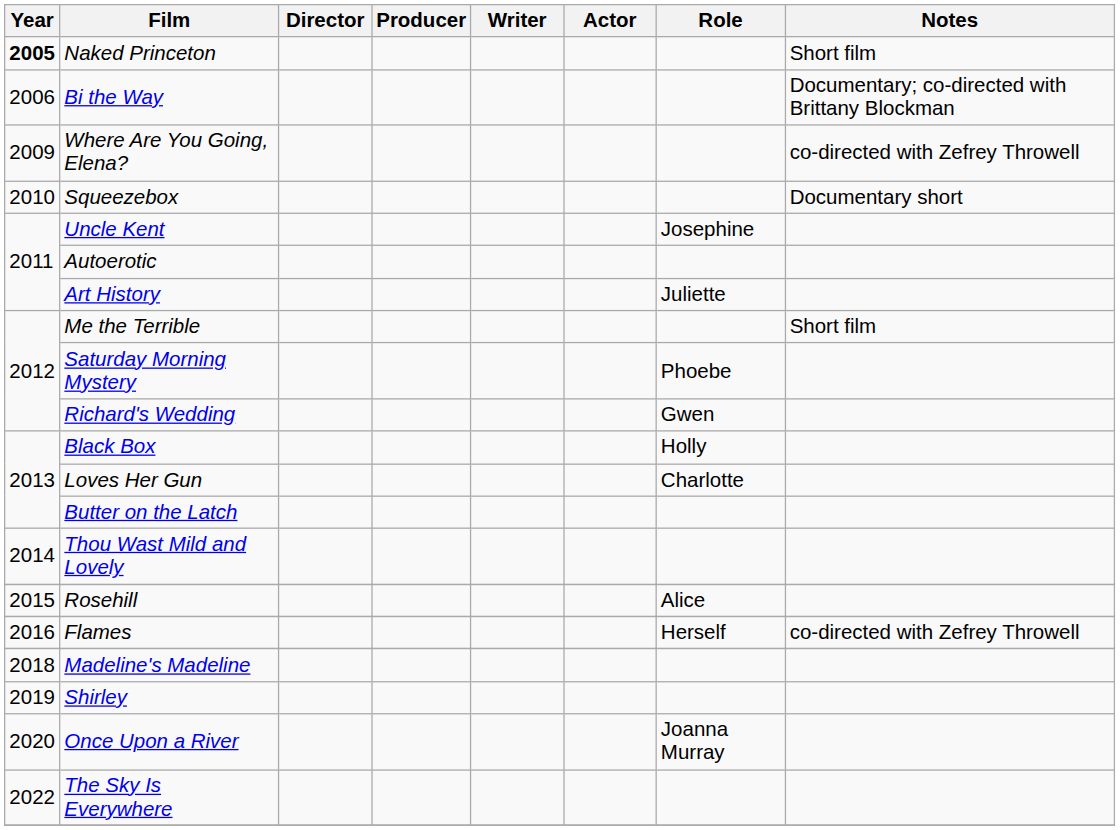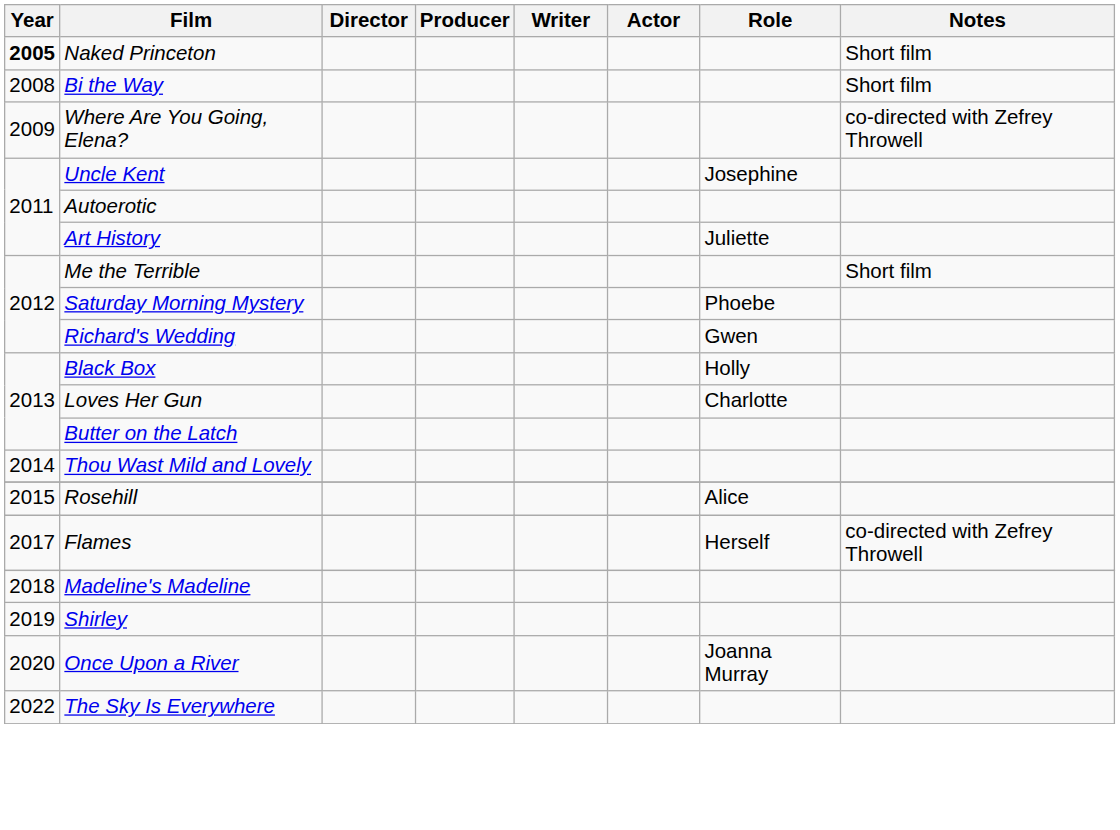Bi the Way | Year: 2006 -> 2008
Bi the Way | Notes: Documentary; co-directed with Brittany Blockman -> Short film
- row: 2010 | Squeezebox | Documentary short
Flames | Year: 2016 -> 2017
